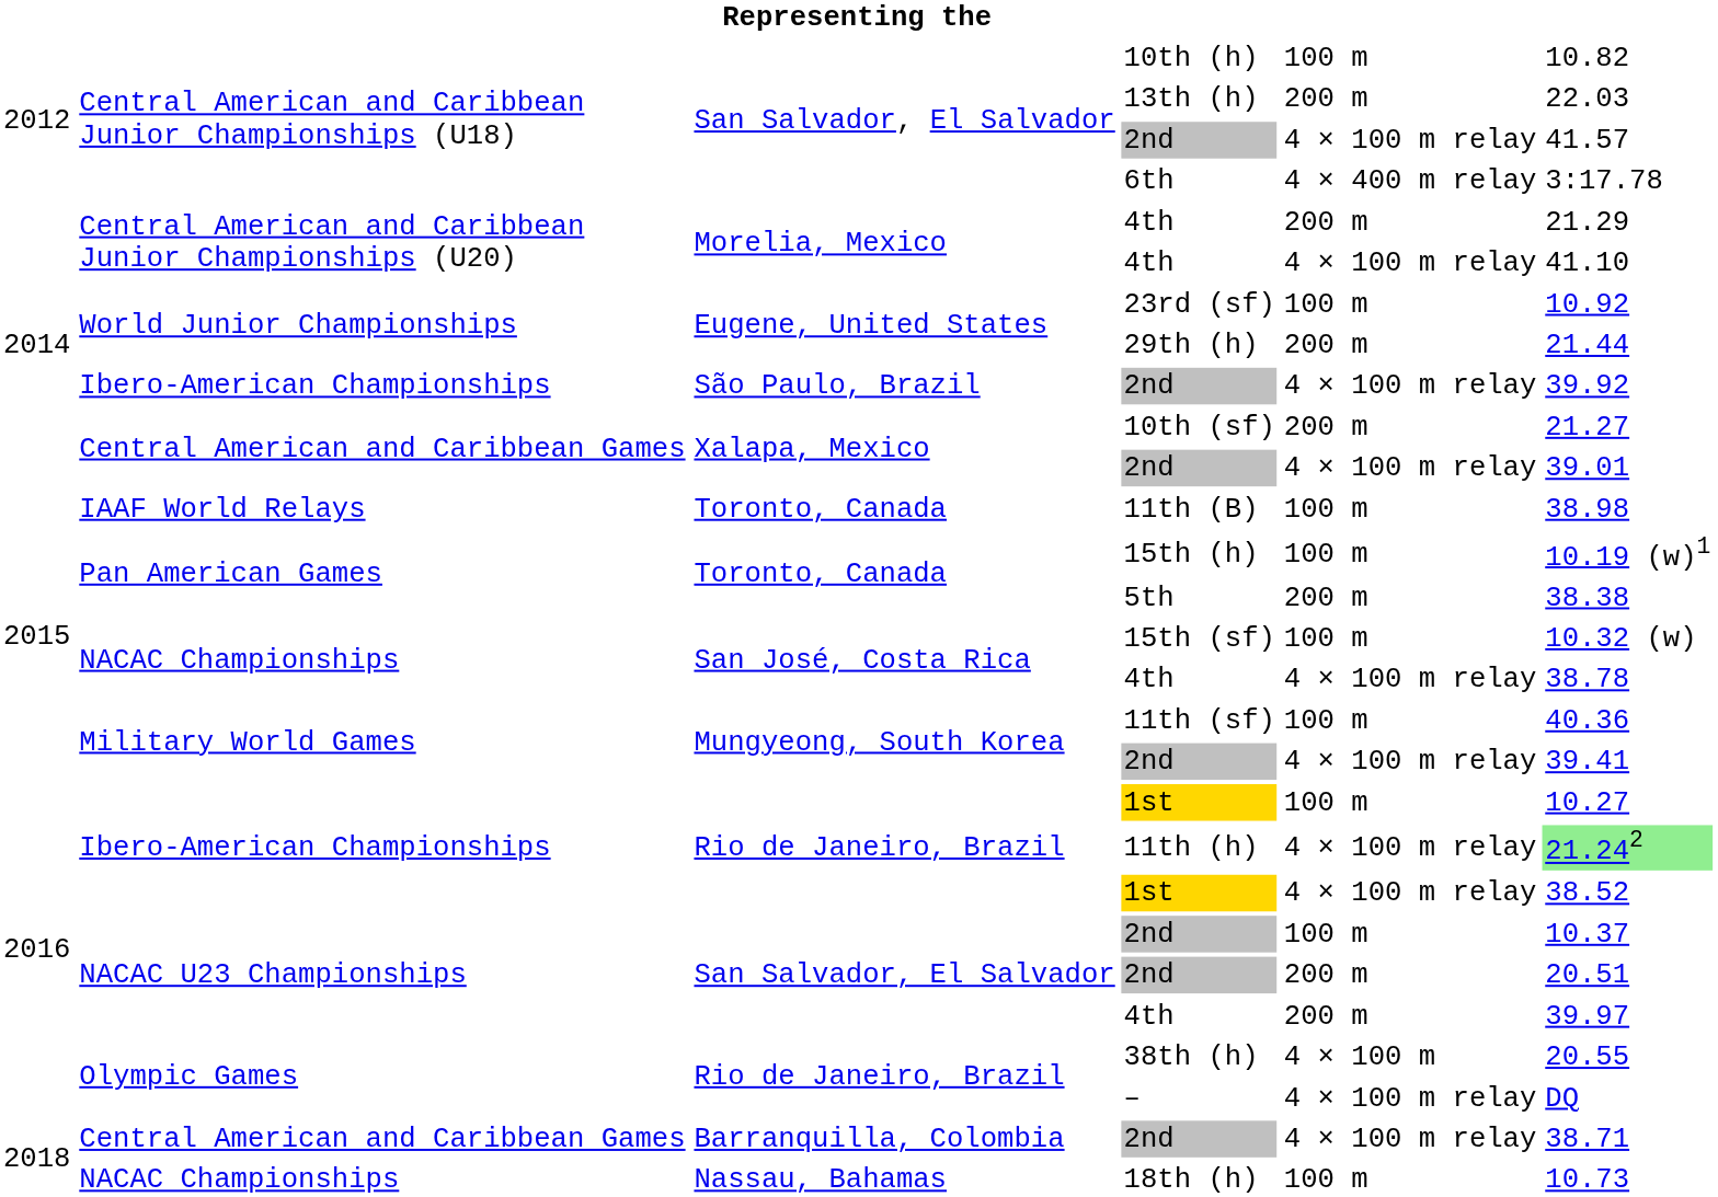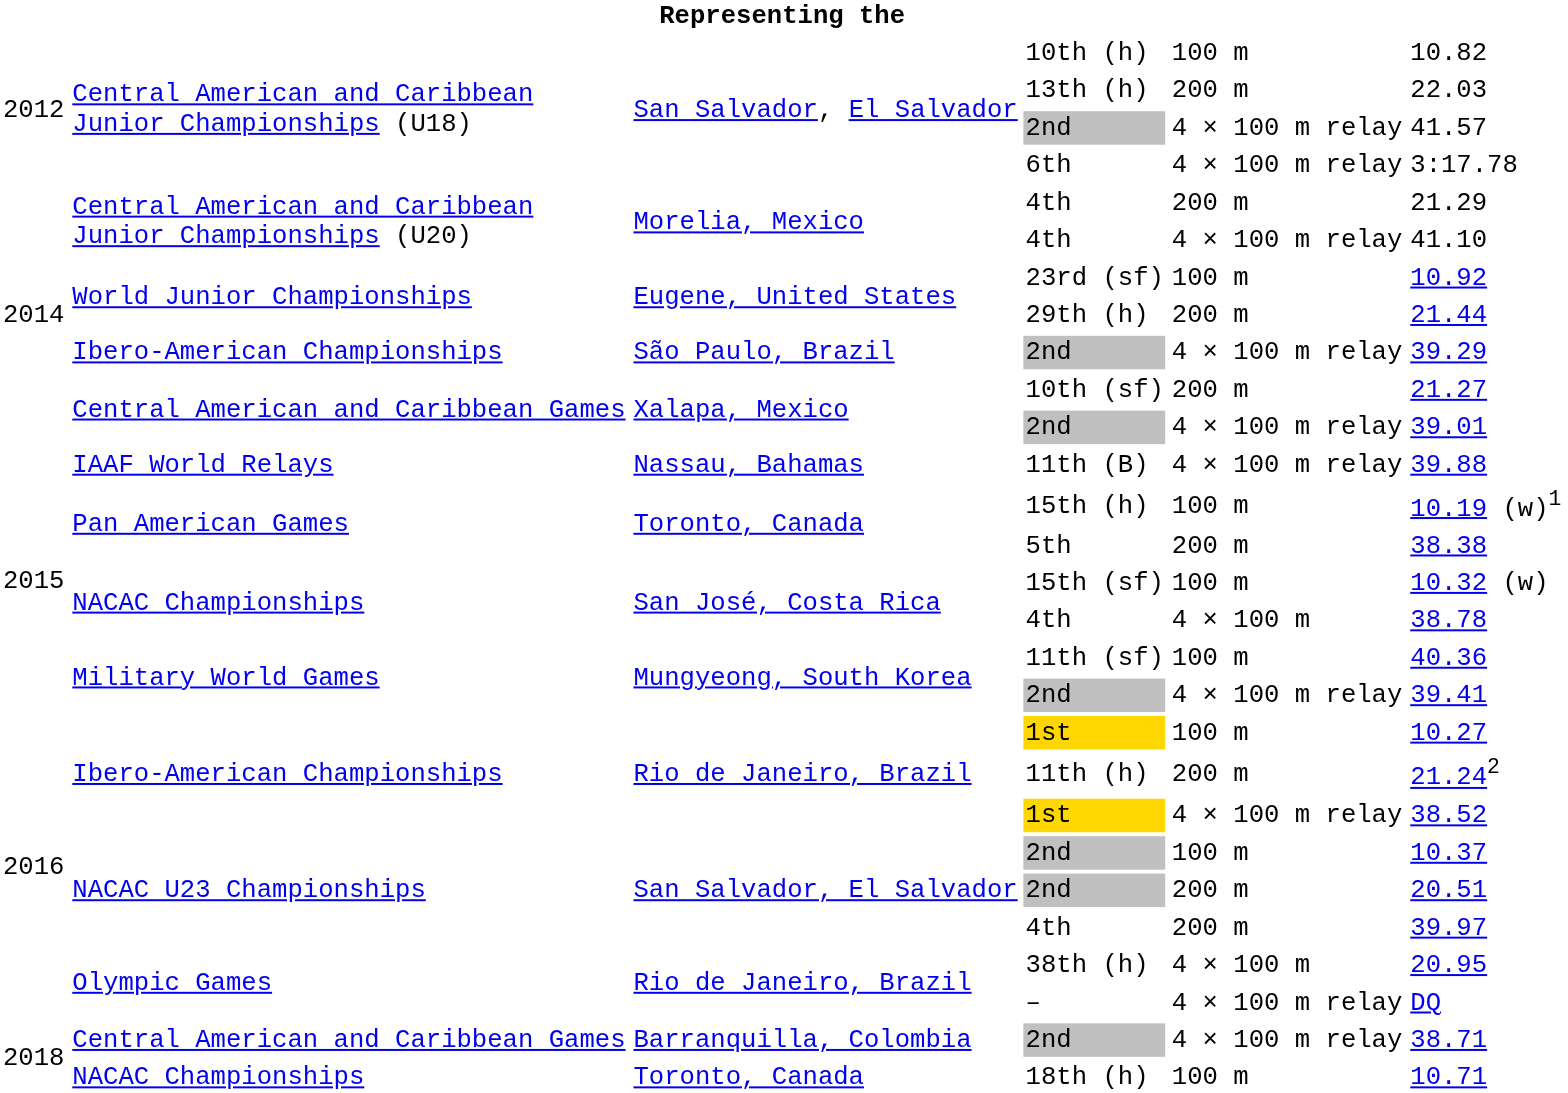6th | column 5: 4 × 400 m relay -> 4 × 100 m relay
Ibero-American Championships / 2nd | column 6: 39.92 -> 39.29
11th (B) | column 3: Toronto, Canada -> Nassau, Bahamas
11th (B) | column 5: 100 m -> 4 × 100 m relay
11th (B) | column 6: 38.98 -> 39.88
NACAC Championships / 4th | column 5: 4 × 100 m relay -> 4 × 100 m
11th (h) | column 5: 4 × 100 m relay -> 200 m
11th (h) | column 6: lightgreen background -> no background
38th (h) | column 6: 20.55 -> 20.95
18th (h) | column 3: Nassau, Bahamas -> Toronto, Canada
18th (h) | column 6: 10.73 -> 10.71
